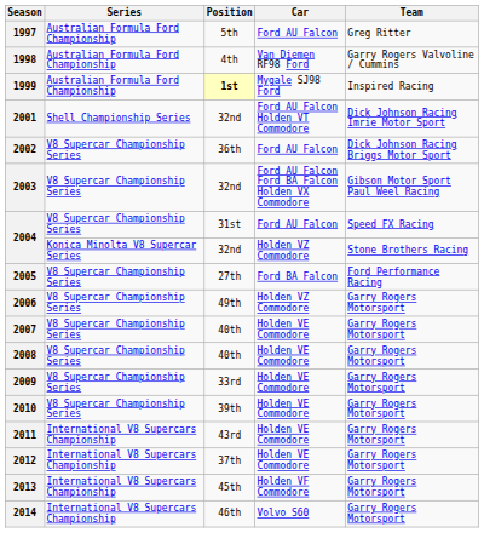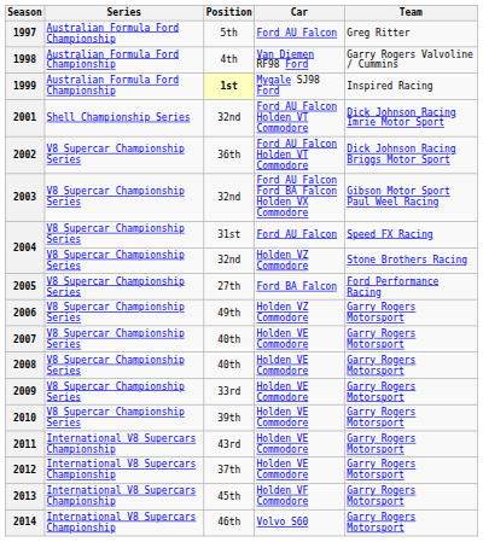2002 | Car: Ford AU Falcon -> Ford AU Falcon Holden VT Commodore
2004 / 32nd | Series: Konica Minolta V8 Supercar Series -> V8 Supercar Championship Series
